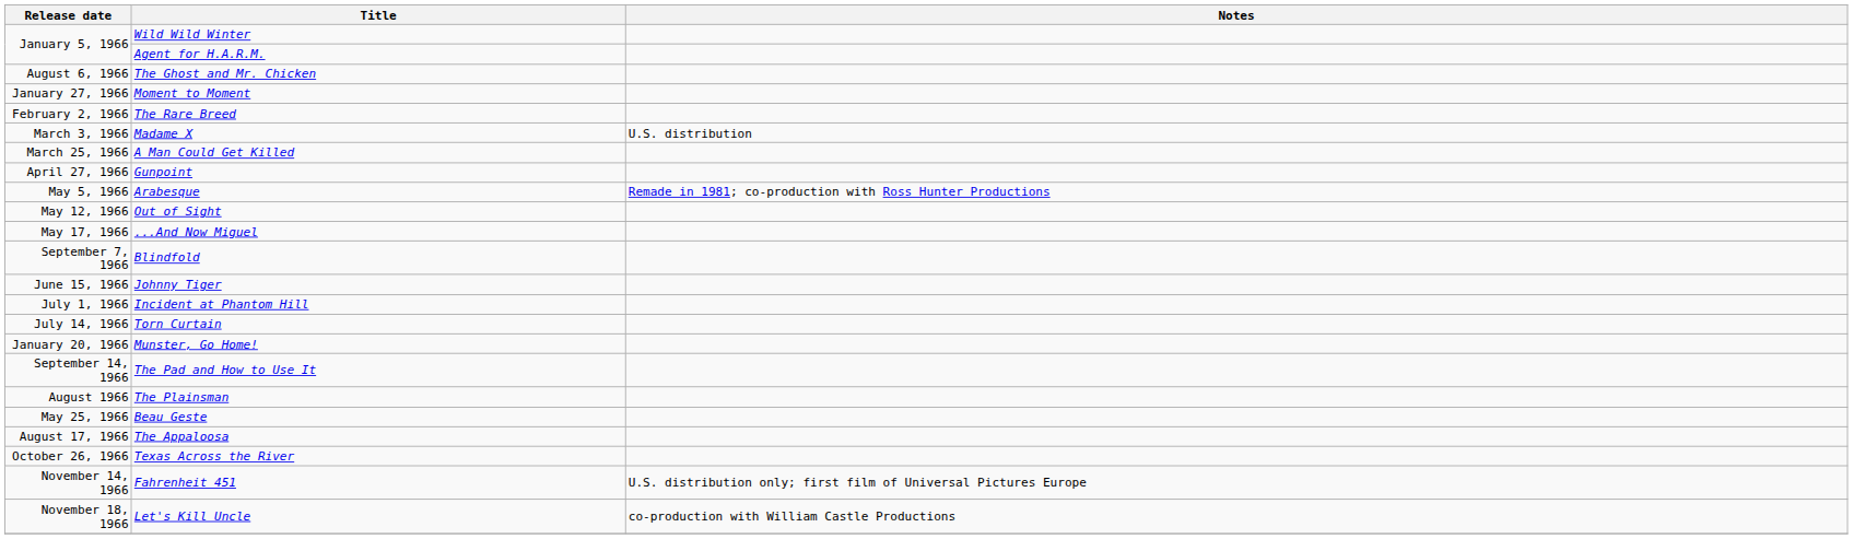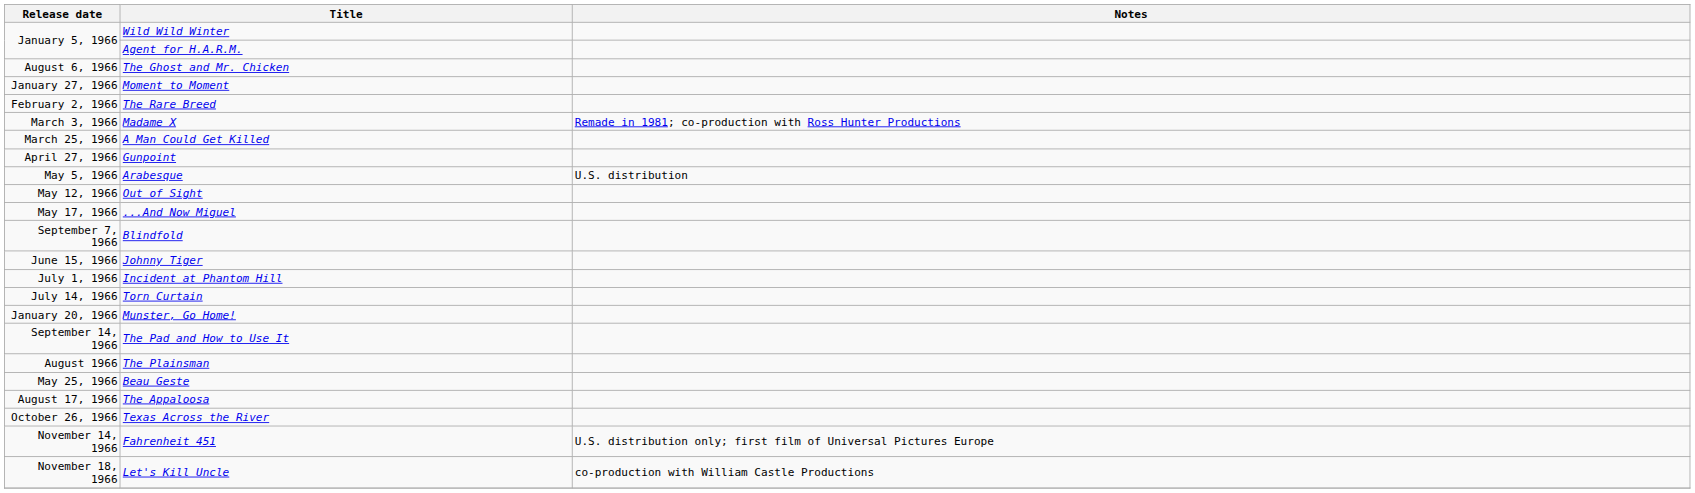Madame X | Notes: U.S. distribution -> Remade in 1981; co-production with Ross Hunter Productions
Arabesque | Notes: Remade in 1981; co-production with Ross Hunter Productions -> U.S. distribution
